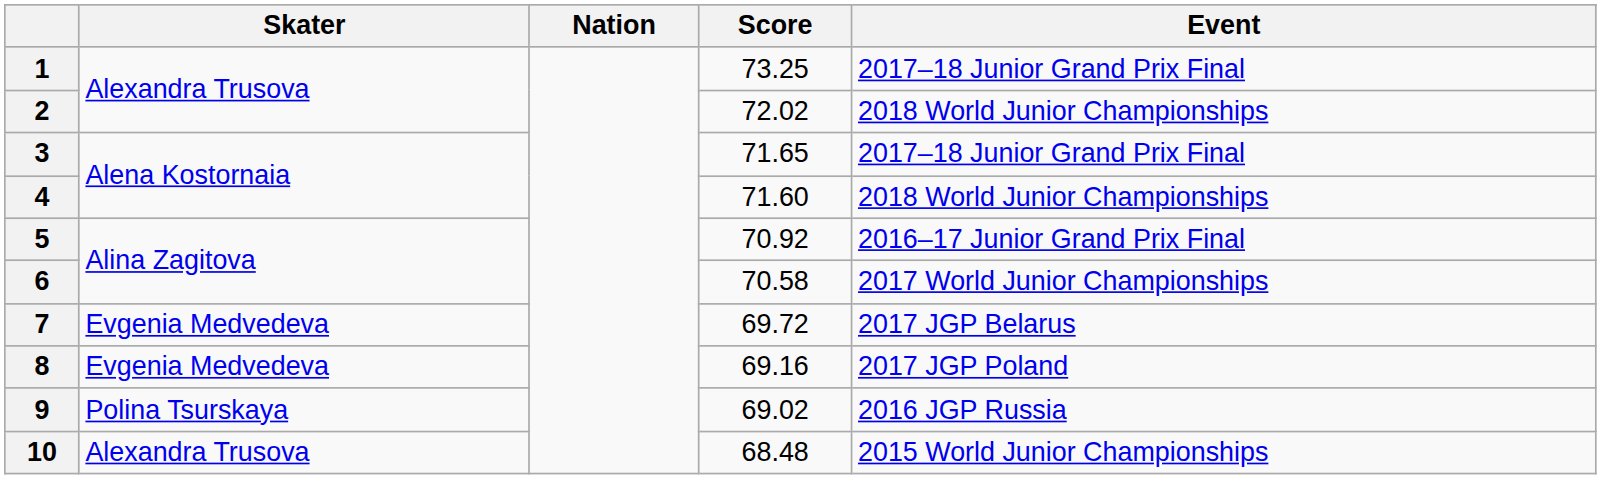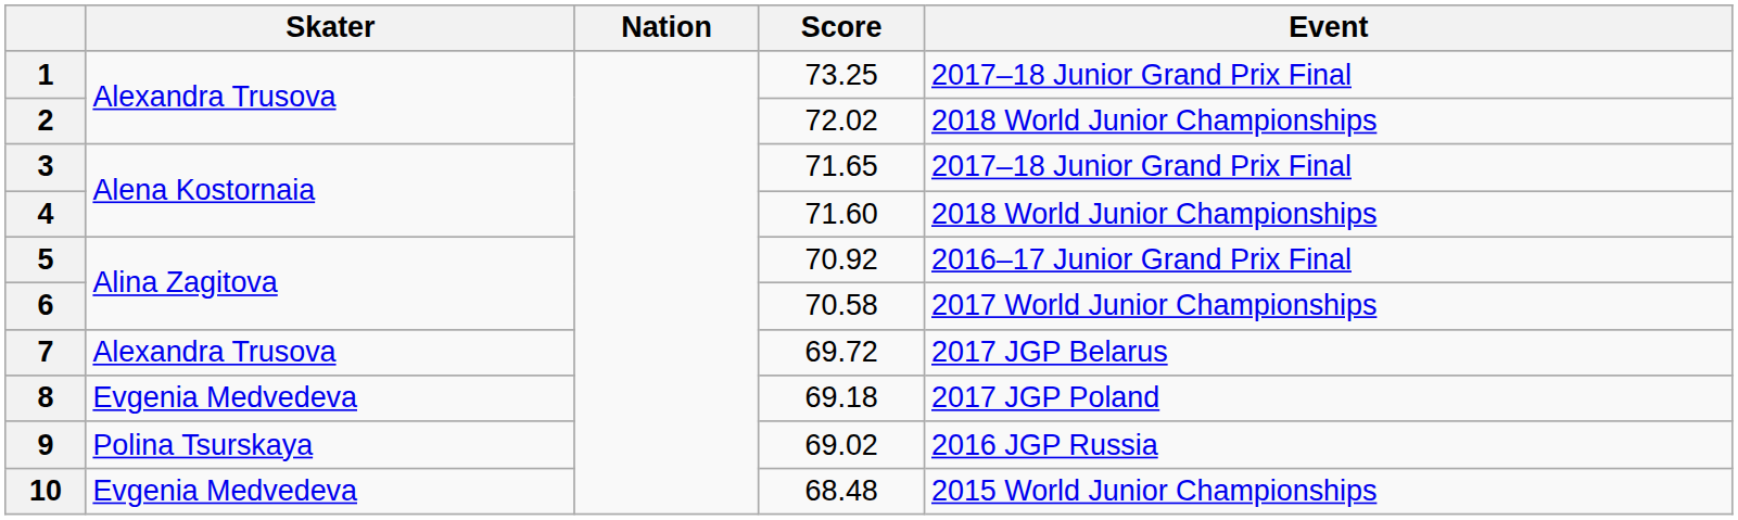7 | Skater: Evgenia Medvedeva -> Alexandra Trusova
8 | Score: 69.16 -> 69.18
10 | Skater: Alexandra Trusova -> Evgenia Medvedeva
